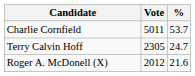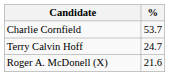- column: Vote | 5011 | 2305 | 2012
